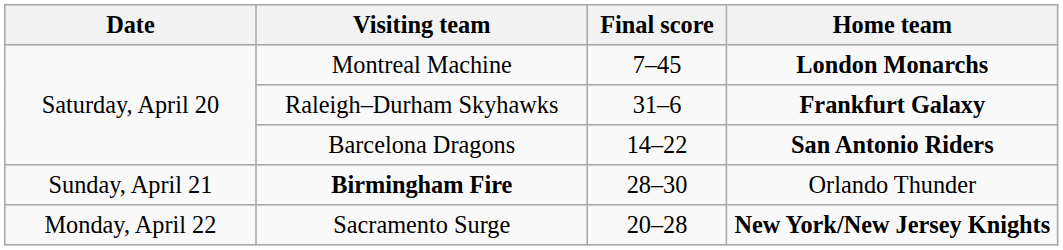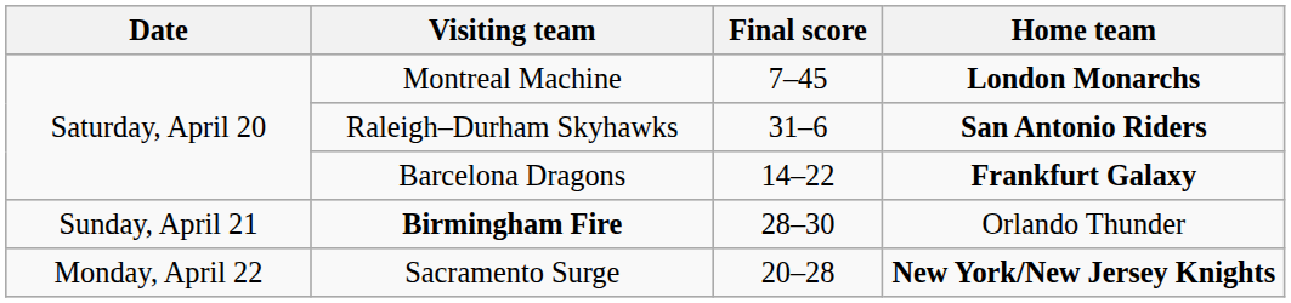Raleigh–Durham Skyhawks | Home team: Frankfurt Galaxy -> San Antonio Riders
Barcelona Dragons | Home team: San Antonio Riders -> Frankfurt Galaxy
